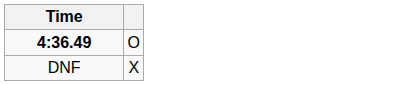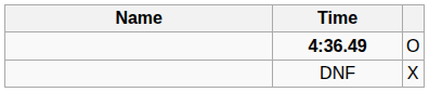+ column: Name
